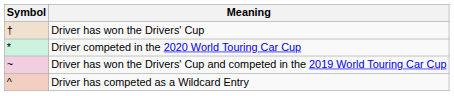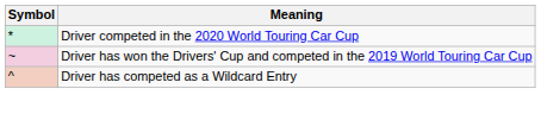- row: † | Driver has won the Drivers' Cup
